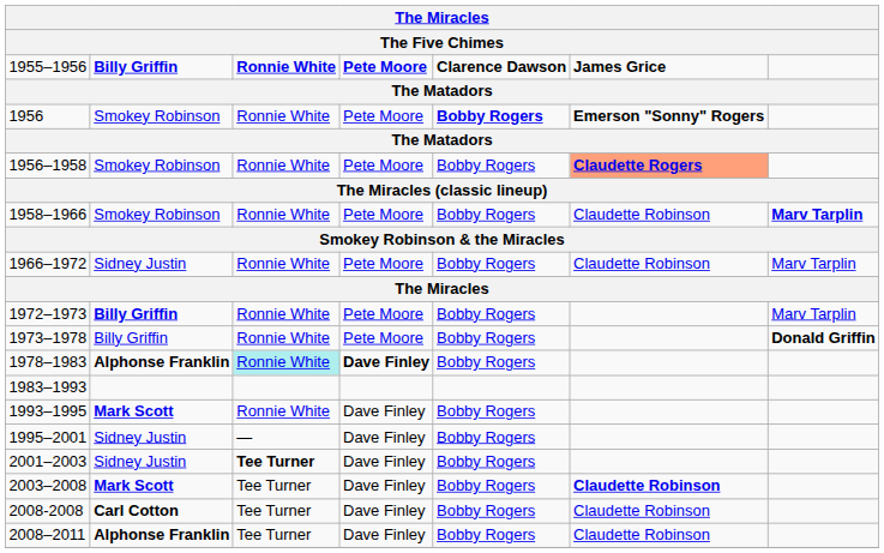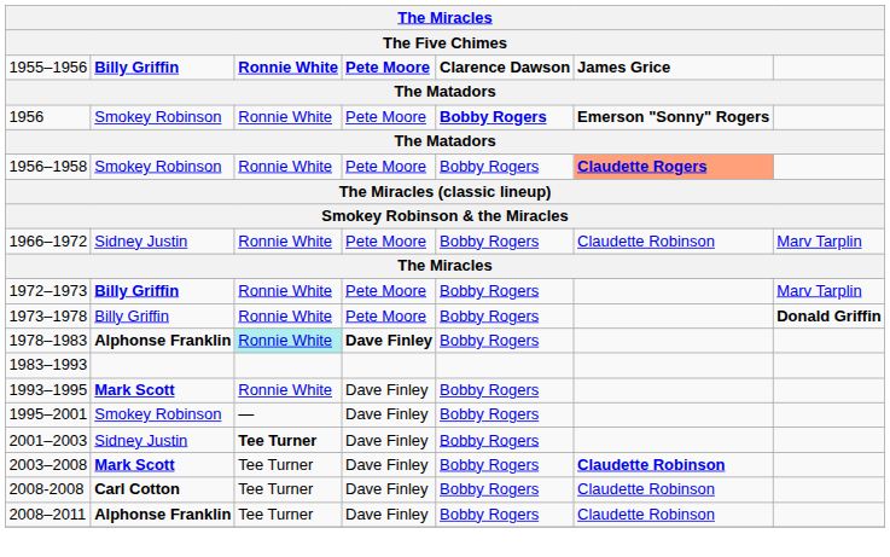- row: 1958–1966 | Smokey Robinson | Ronnie White | Pete Moore | Bobby Rogers | Claudette Robinson | Marv Tarplin
1995–2001 | column 2: Sidney Justin -> Smokey Robinson
